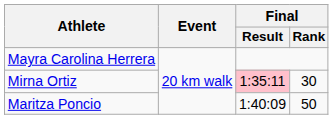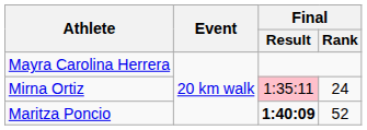Mirna Ortiz | Final / Rank: 30 -> 24
Maritza Poncio | Final / Result: normal -> bold
Maritza Poncio | Final / Rank: 50 -> 52
